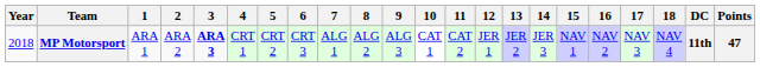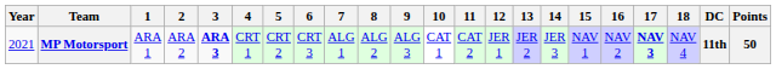MP Motorsport | Year: 2018 -> 2021
MP Motorsport | 17: normal -> bold
MP Motorsport | Points: 47 -> 50
